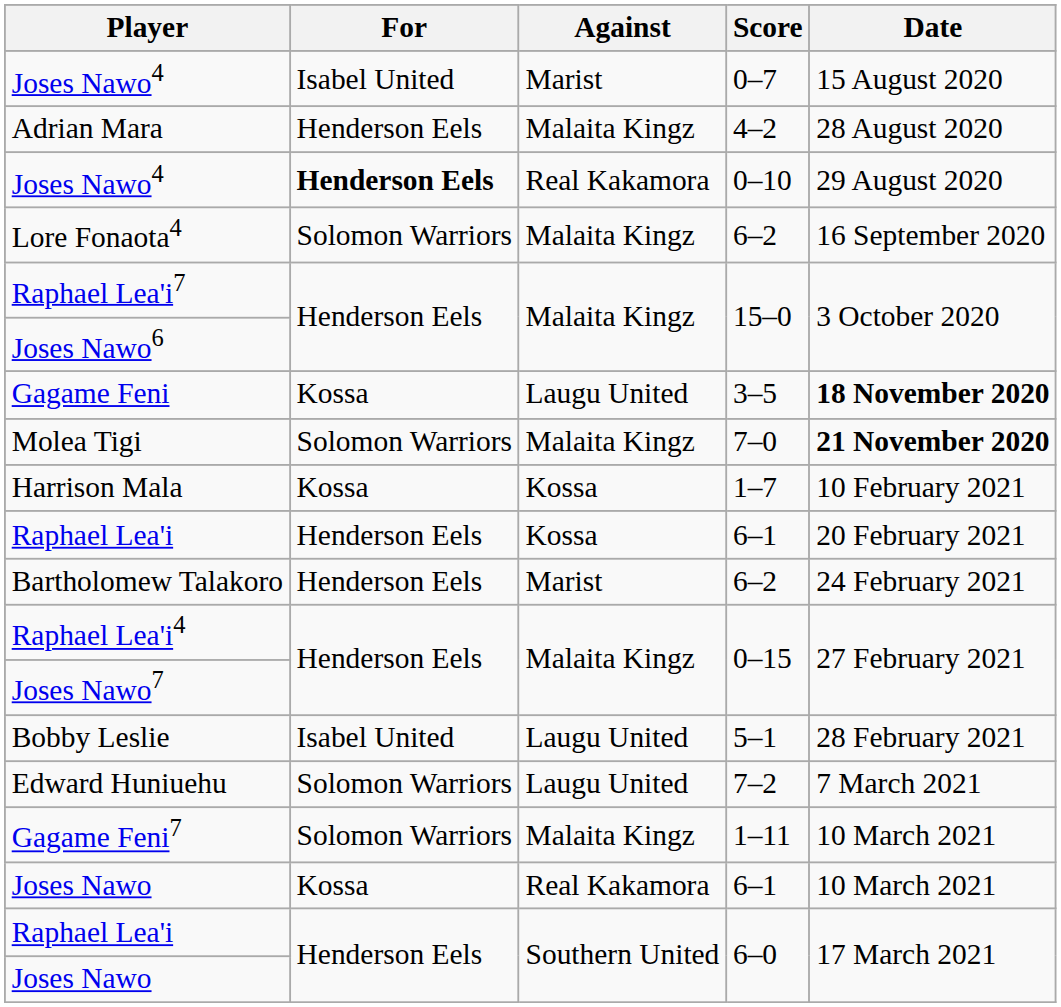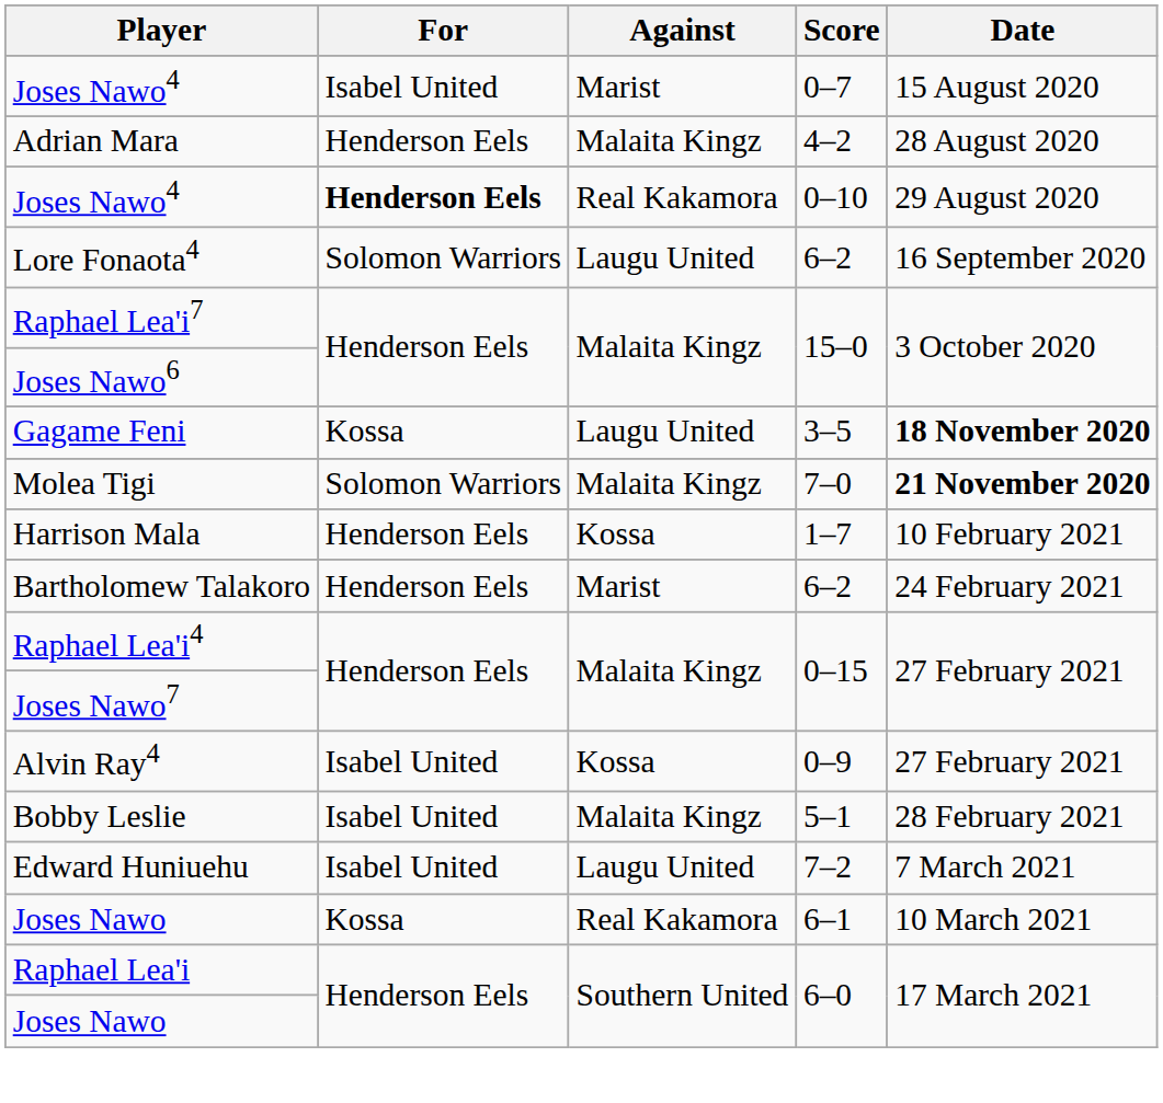Lore Fonaota4 | Against: Malaita Kingz -> Laugu United
Harrison Mala | For: Kossa -> Henderson Eels
- row: Raphael Lea'i | Henderson Eels | Kossa | 6–1 | 20 February 2021
+ row: Alvin Ray4 | Isabel United | Kossa | 0–9 | 27 February 2021
Bobby Leslie | Against: Laugu United -> Malaita Kingz
Edward Huniuehu | For: Solomon Warriors -> Isabel United
- row: Gagame Feni7 | Solomon Warriors | Malaita Kingz | 1–11 | 10 March 2021
